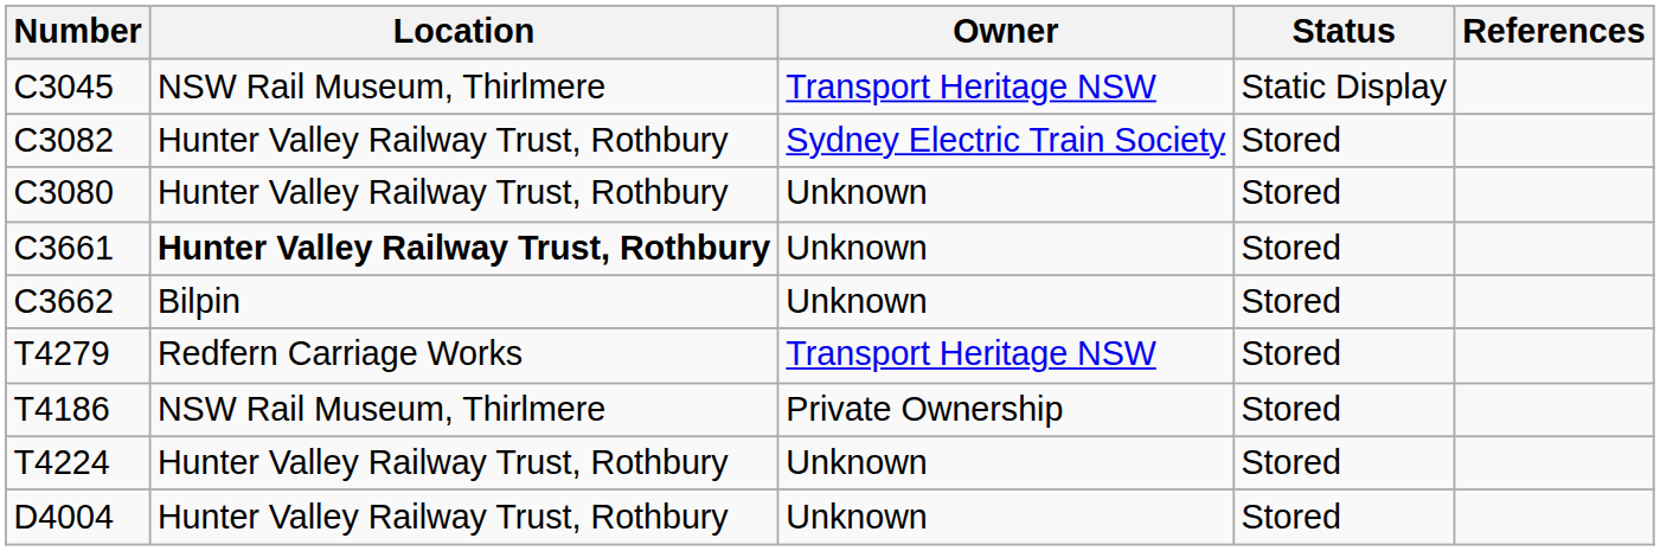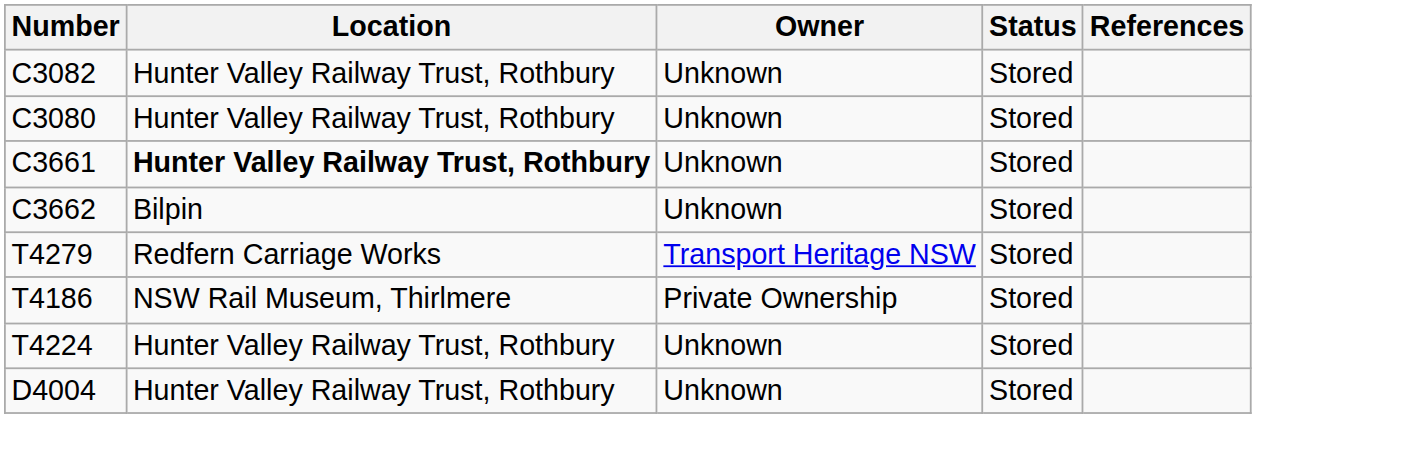- row: C3045 | NSW Rail Museum, Thirlmere | Transport Heritage NSW | Static Display
C3082 | Owner: Sydney Electric Train Society -> Unknown
